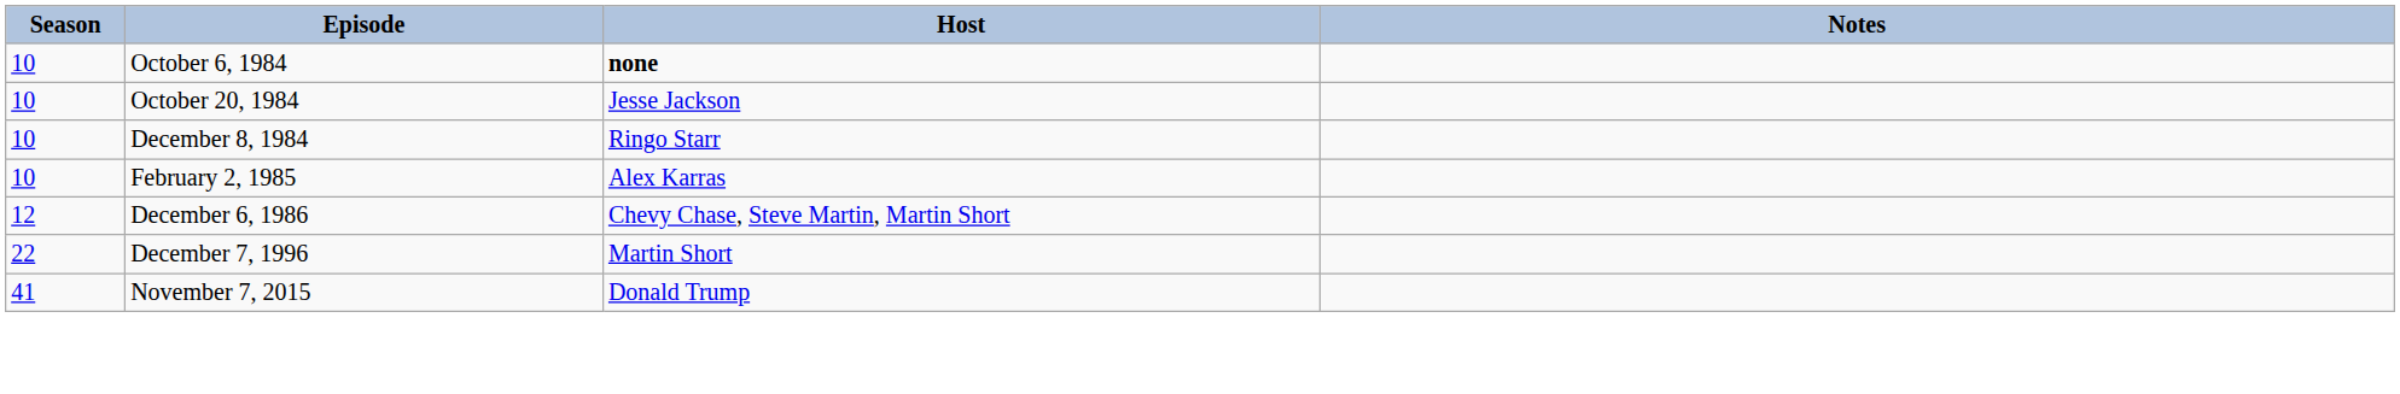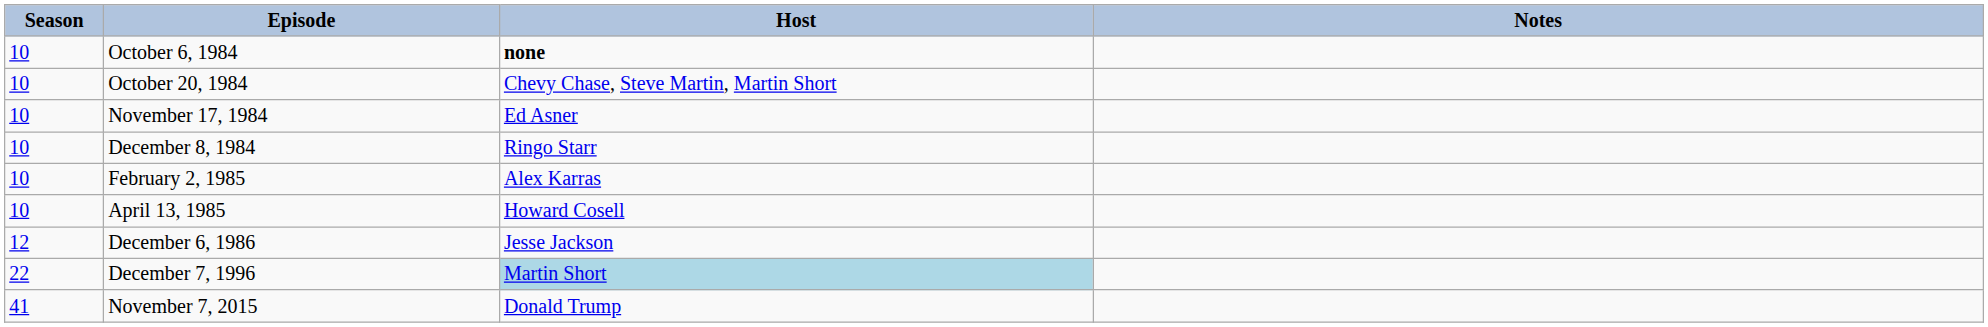October 20, 1984 | Host: Jesse Jackson -> Chevy Chase, Steve Martin, Martin Short
+ row: 10 | November 17, 1984 | Ed Asner
+ row: 10 | April 13, 1985 | Howard Cosell
December 6, 1986 | Host: Chevy Chase, Steve Martin, Martin Short -> Jesse Jackson
December 7, 1996 | Host: no background -> lightblue background
